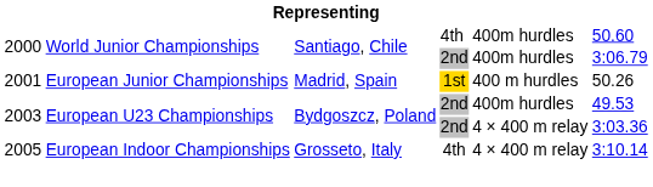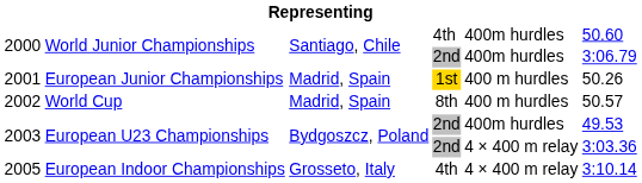+ row: 2002 | World Cup | Madrid, Spain | 8th | 400 m hurdles | 50.57
